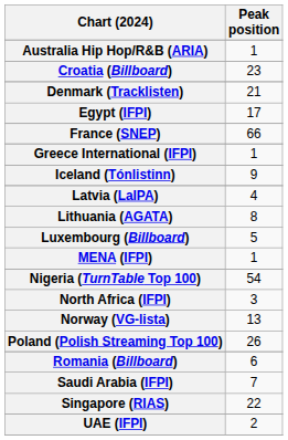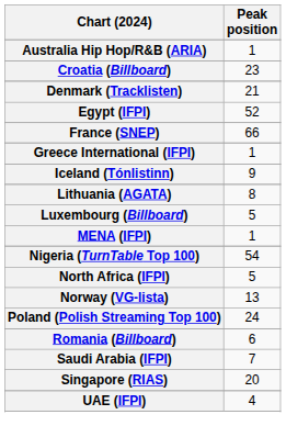Egypt (IFPI) | Peak position: 17 -> 52
- row: Latvia (LaIPA) | 4
North Africa (IFPI) | Peak position: 3 -> 5
Poland (Polish Streaming Top 100) | Peak position: 26 -> 24
Singapore (RIAS) | Peak position: 22 -> 20
UAE (IFPI) | Peak position: 2 -> 4
